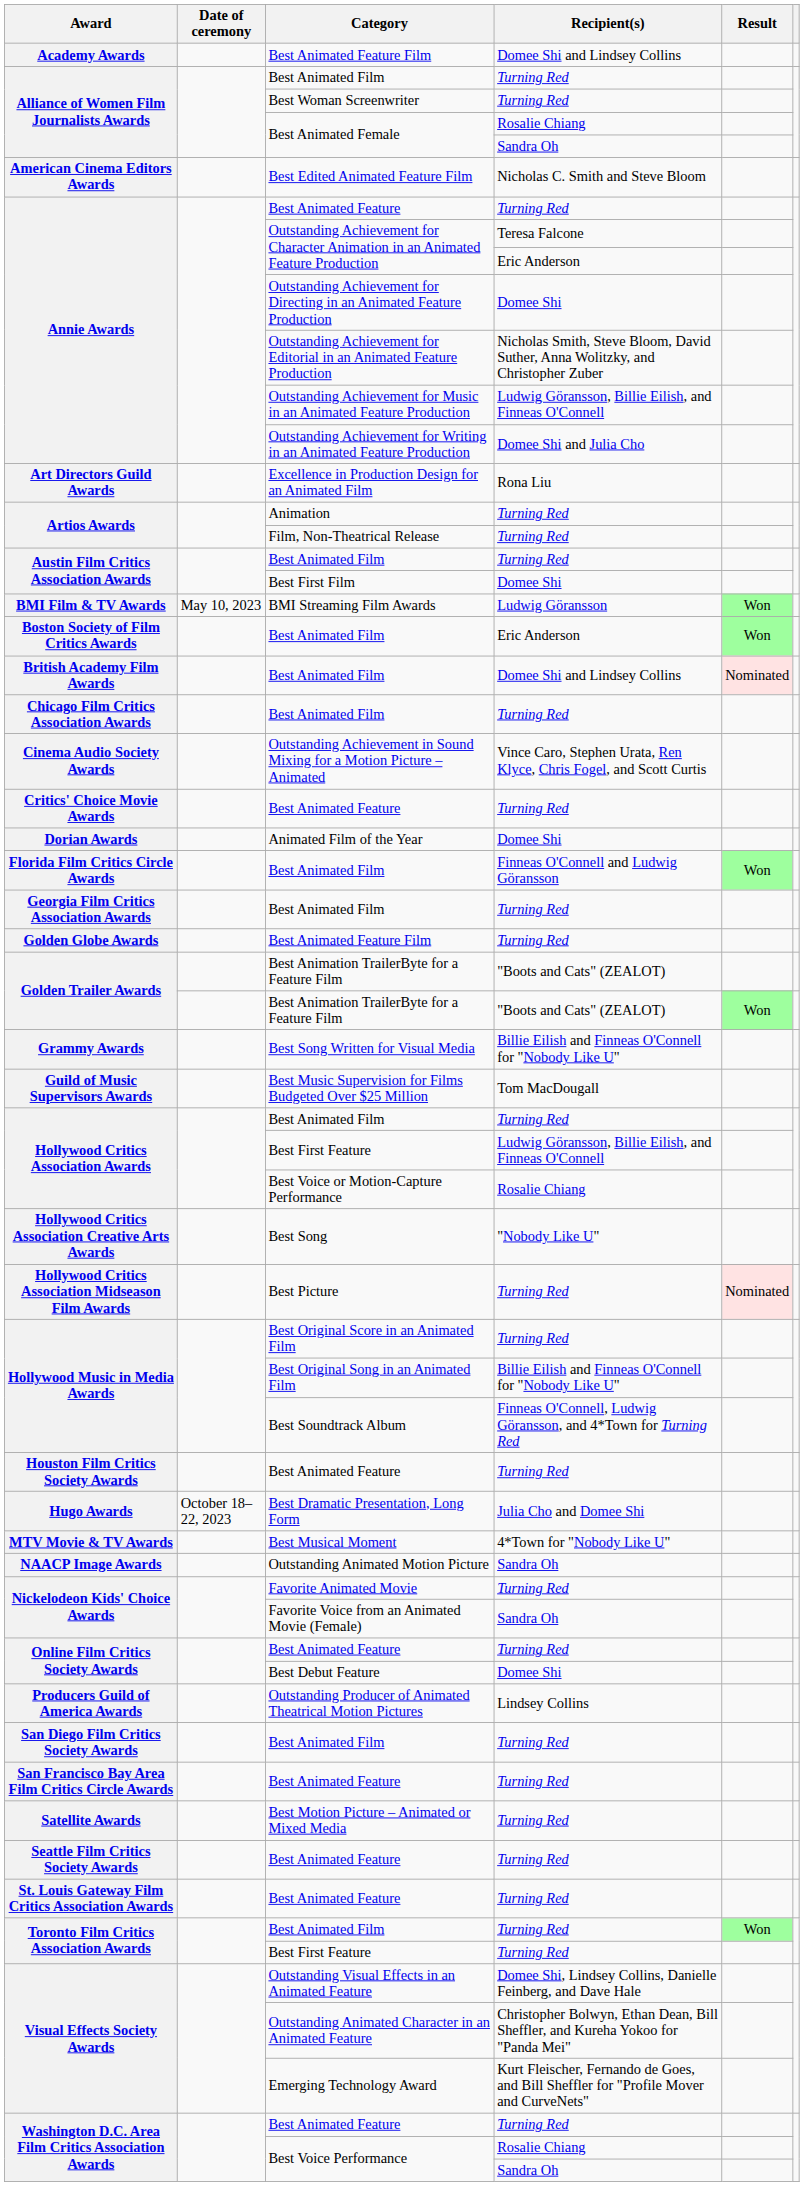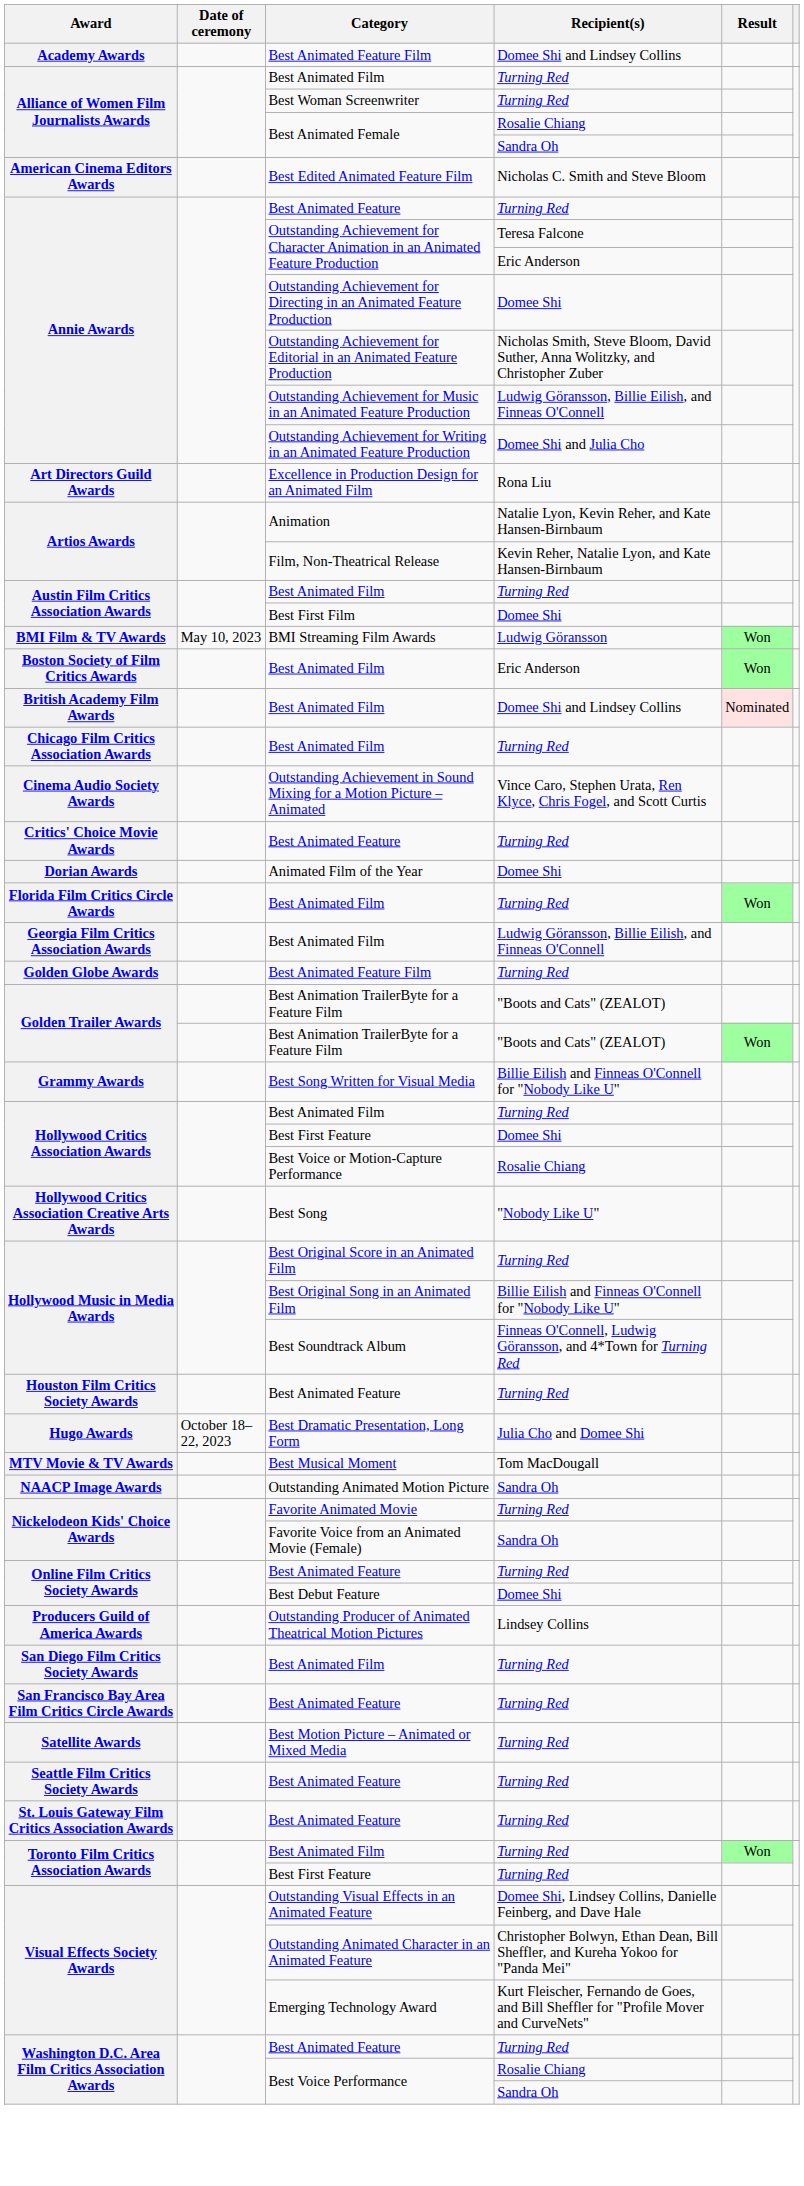Animation | Recipient(s): Turning Red -> Natalie Lyon, Kevin Reher, and Kate Hansen-Birnbaum
Film, Non-Theatrical Release | Recipient(s): Turning Red -> Kevin Reher, Natalie Lyon, and Kate Hansen-Birnbaum
Florida Film Critics Circle Awards / Best Animated Film | Recipient(s): Finneas O'Connell and Ludwig Göransson -> Turning Red
Georgia Film Critics Association Awards / Best Animated Film | Recipient(s): Turning Red -> Ludwig Göransson, Billie Eilish, and Finneas O'Connell
- row: Guild of Music Supervisors Awards | Best Music Supervision for Films Budgeted Over $25 Million | Tom MacDougall
Hollywood Critics Association Awards / Best First Feature | Recipient(s): Ludwig Göransson, Billie Eilish, and Finneas O'Connell -> Domee Shi
- row: Hollywood Critics Association Midseason Film Awards | Best Picture | Turning Red | Nominated
Best Musical Moment | Recipient(s): 4*Town for "Nobody Like U" -> Tom MacDougall
